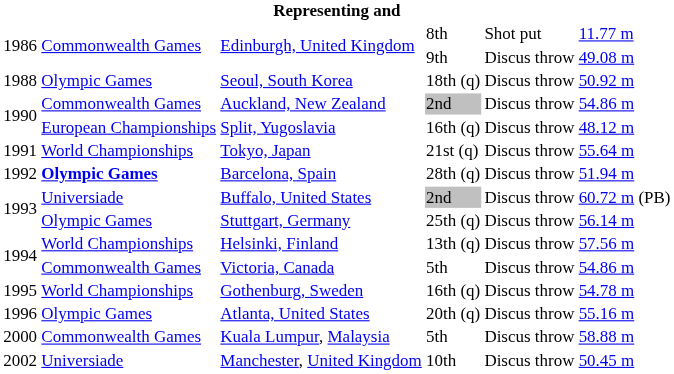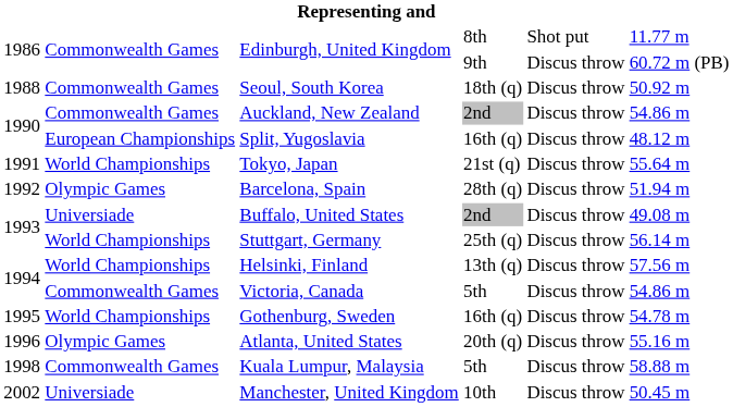Edinburgh, United Kingdom / 9th | column 6: 49.08 m -> 60.72 m (PB)
Seoul, South Korea | column 2: Olympic Games -> Commonwealth Games
Barcelona, Spain | column 2: bold -> normal
Buffalo, United States | column 6: 60.72 m (PB) -> 49.08 m
Stuttgart, Germany | column 2: Olympic Games -> World Championships
Kuala Lumpur, Malaysia | column 1: 2000 -> 1998
